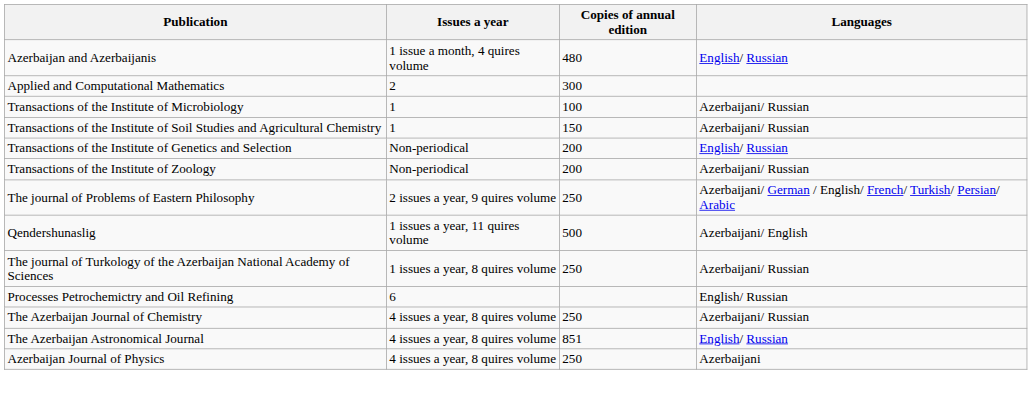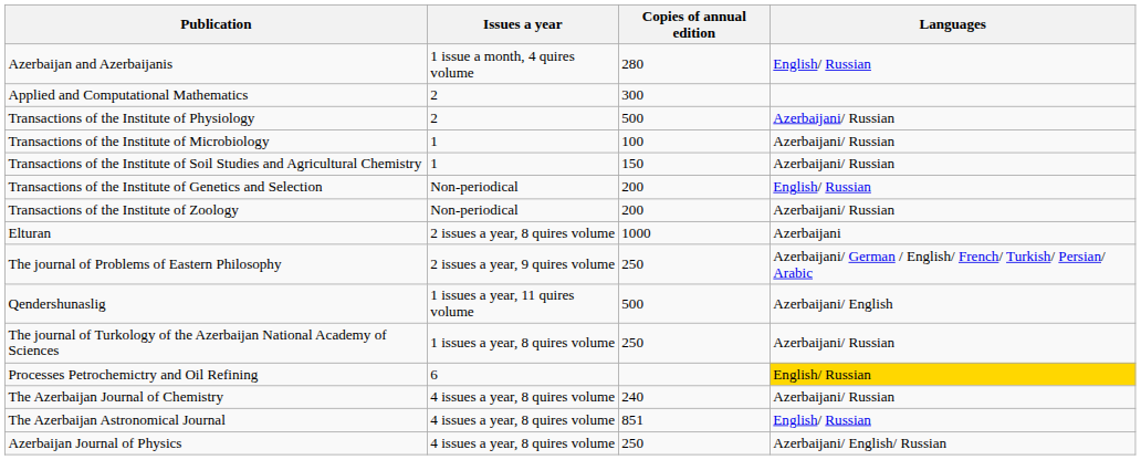Azerbaijan and Azerbaijanis | Copies of annual edition: 480 -> 280
+ row: Transactions of the Institute of Physiology | 2 | 500 | Azerbaijani/ Russian
+ row: Elturan | 2 issues a year, 8 quires volume | 1000 | Azerbaijani
Processes Petrochemictry and Oil Refining | Languages: no background -> gold background
The Azerbaijan Journal of Chemistry | Copies of annual edition: 250 -> 240
Azerbaijan Journal of Physics | Languages: Azerbaijani -> Azerbaijani/ English/ Russian
